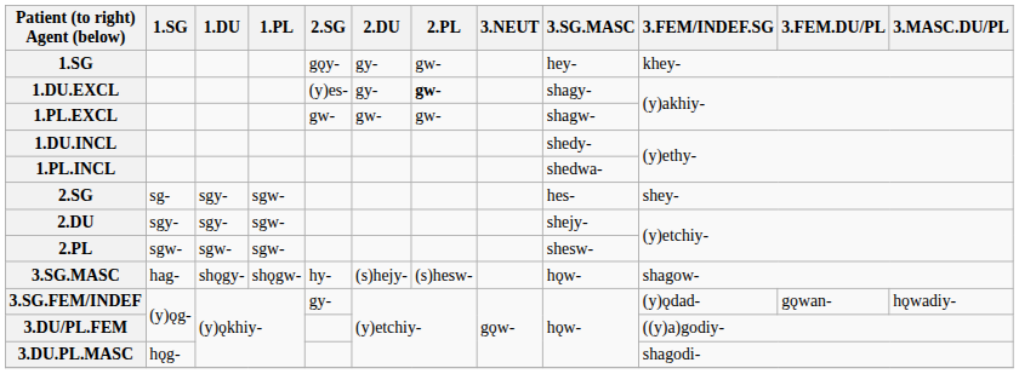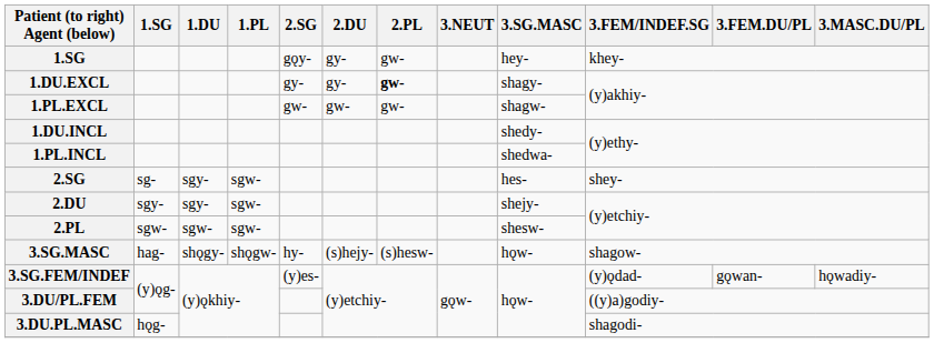1.DU.EXCL | 2.SG: (y)es- -> gy-
3.SG.FEM/INDEF | 2.SG: gy- -> (y)es-
